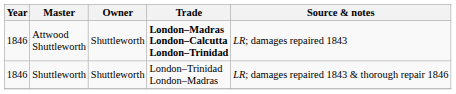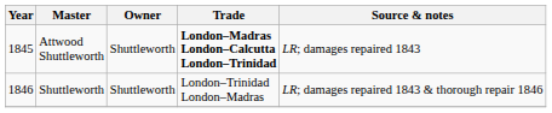Attwood Shuttleworth | Year: 1846 -> 1845
